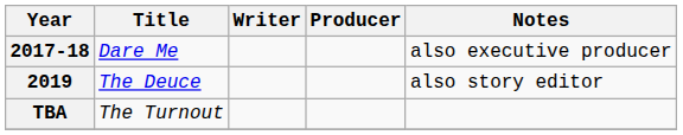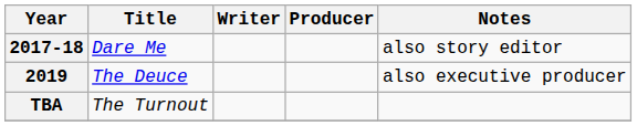2017-18 | Notes: also executive producer -> also story editor
2019 | Notes: also story editor -> also executive producer
